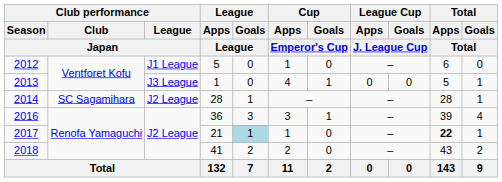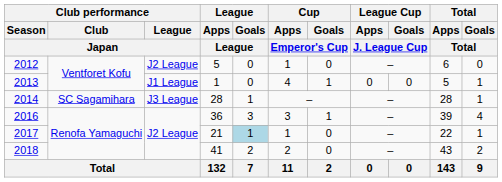2012 | Club performance / League / Japan: J1 League -> J2 League
2013 | Club performance / League / Japan: J3 League -> J1 League
2014 | Club performance / League / Japan: J2 League -> J3 League
2017 | Total / Apps / Total: bold -> normal
